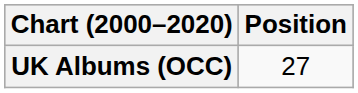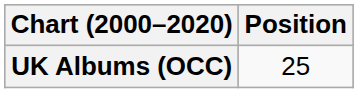UK Albums (OCC) | Position: 27 -> 25
